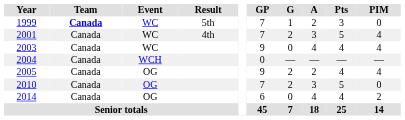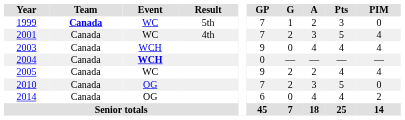2003 | Event: WC -> WCH
2004 | Event: normal -> bold
2005 | Event: OG -> WC
